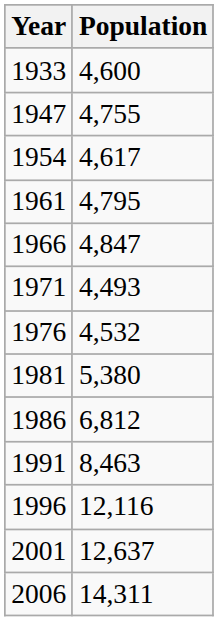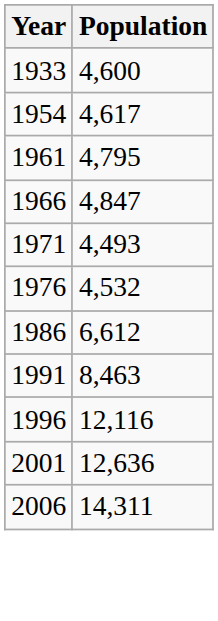- row: 1947 | 4,755
- row: 1981 | 5,380
1986 | Population: 6,812 -> 6,612
2001 | Population: 12,637 -> 12,636
